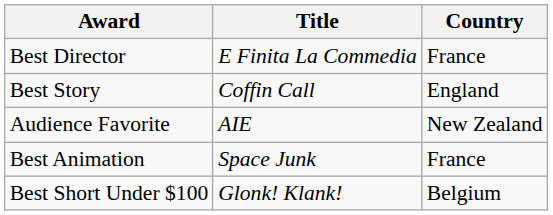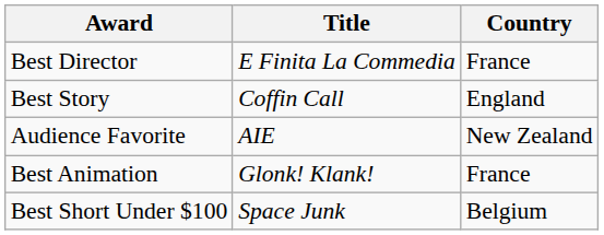Best Animation | Title: Space Junk -> Glonk! Klank!
Best Short Under $100 | Title: Glonk! Klank! -> Space Junk
